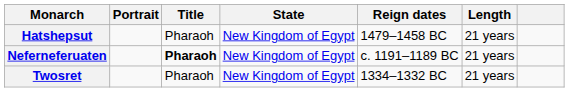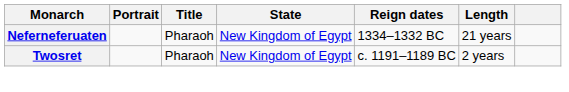- row: Hatshepsut | Pharaoh | New Kingdom of Egypt | 1479–1458 BC | 21 years
Neferneferuaten | Title: bold -> normal
Neferneferuaten | Reign dates: c. 1191–1189 BC -> 1334–1332 BC
Twosret | Reign dates: 1334–1332 BC -> c. 1191–1189 BC
Twosret | Length: 21 years -> 2 years
